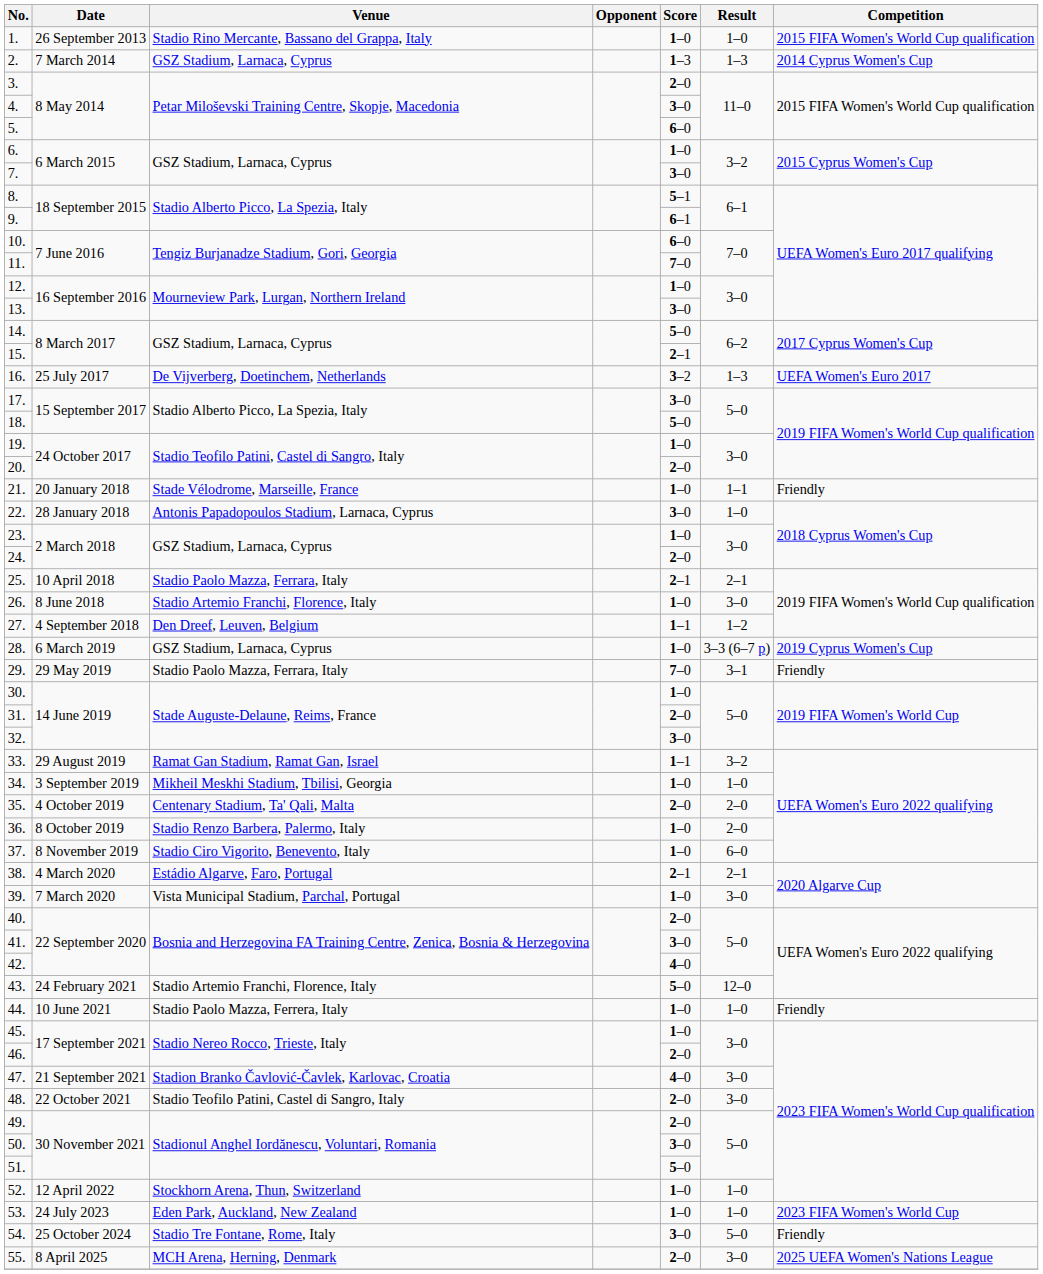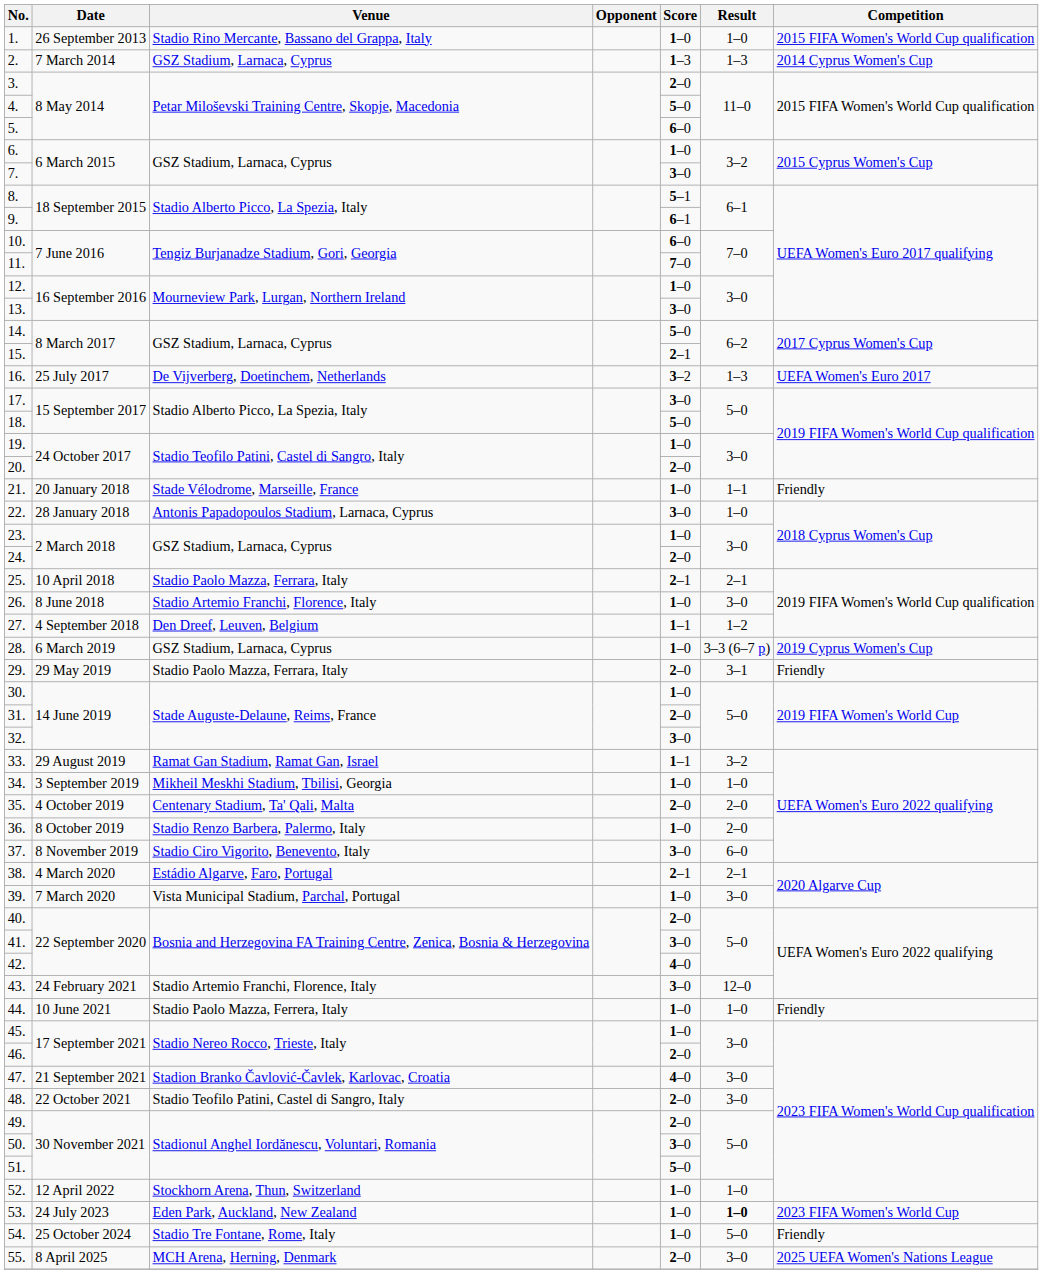4. | Score: 3–0 -> 5–0
29. | Score: 7–0 -> 2–0
37. | Score: 1–0 -> 3–0
43. | Score: 5–0 -> 3–0
53. | Result: normal -> bold
54. | Score: 3–0 -> 1–0
